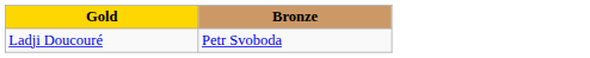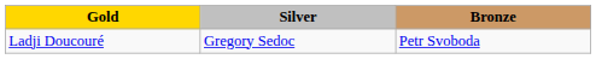+ column: Silver | Gregory Sedoc
